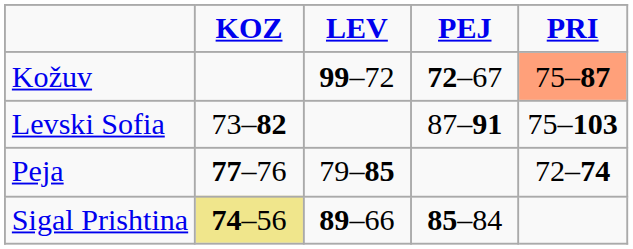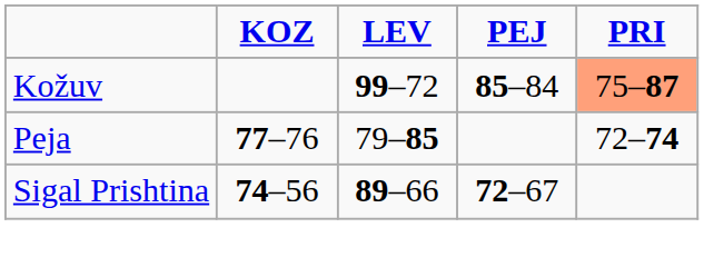Kožuv | PEJ: 72–67 -> 85–84
- row: Levski Sofia | 73–82 | 87–91 | 75–103
Sigal Prishtina | KOZ: khaki background -> no background
Sigal Prishtina | PEJ: 85–84 -> 72–67
